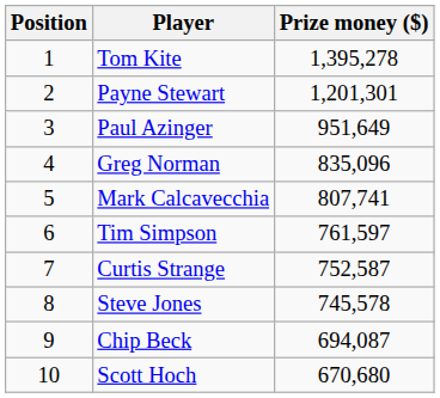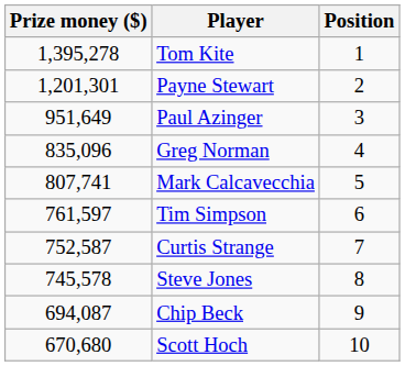columns swapped: Position <-> Prize money ($)
